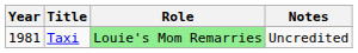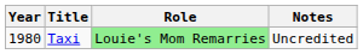Taxi | Year: 1981 -> 1980
